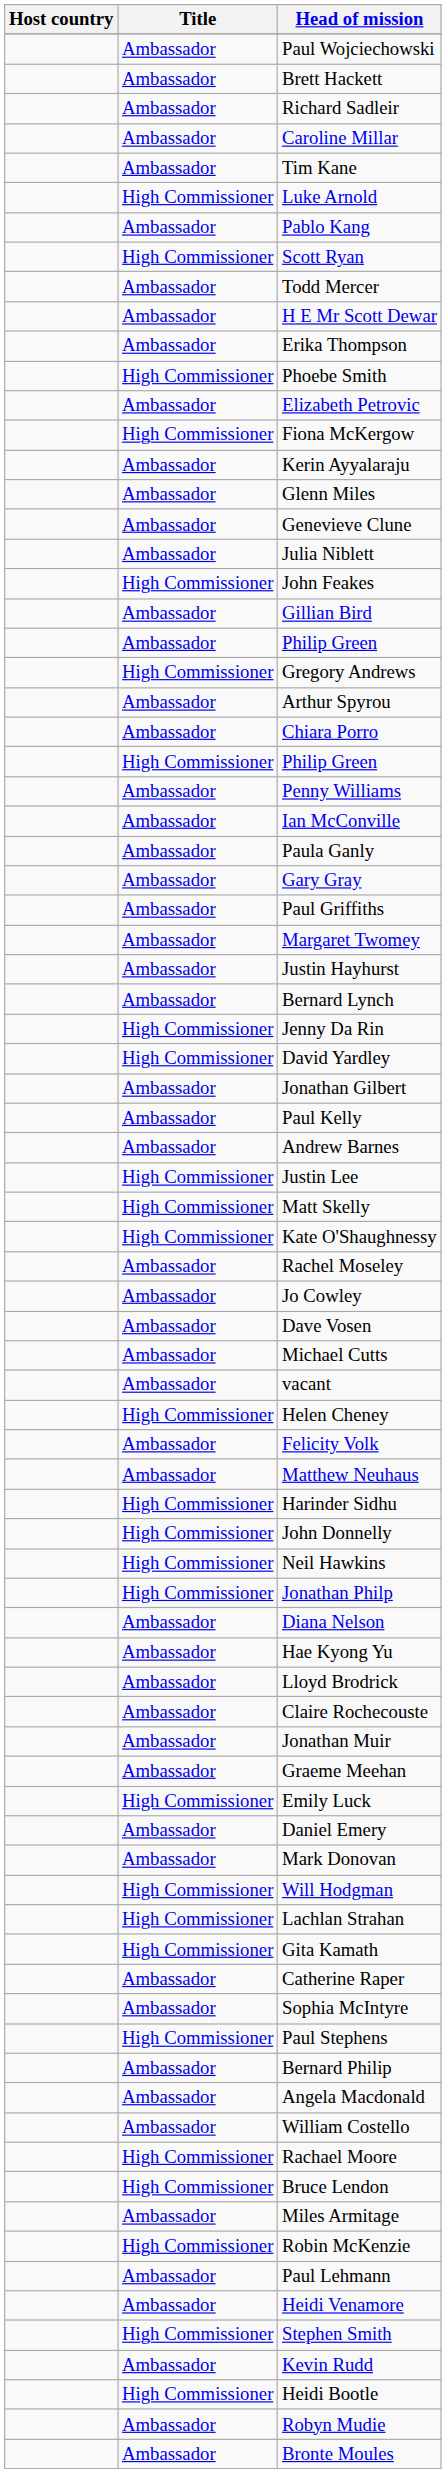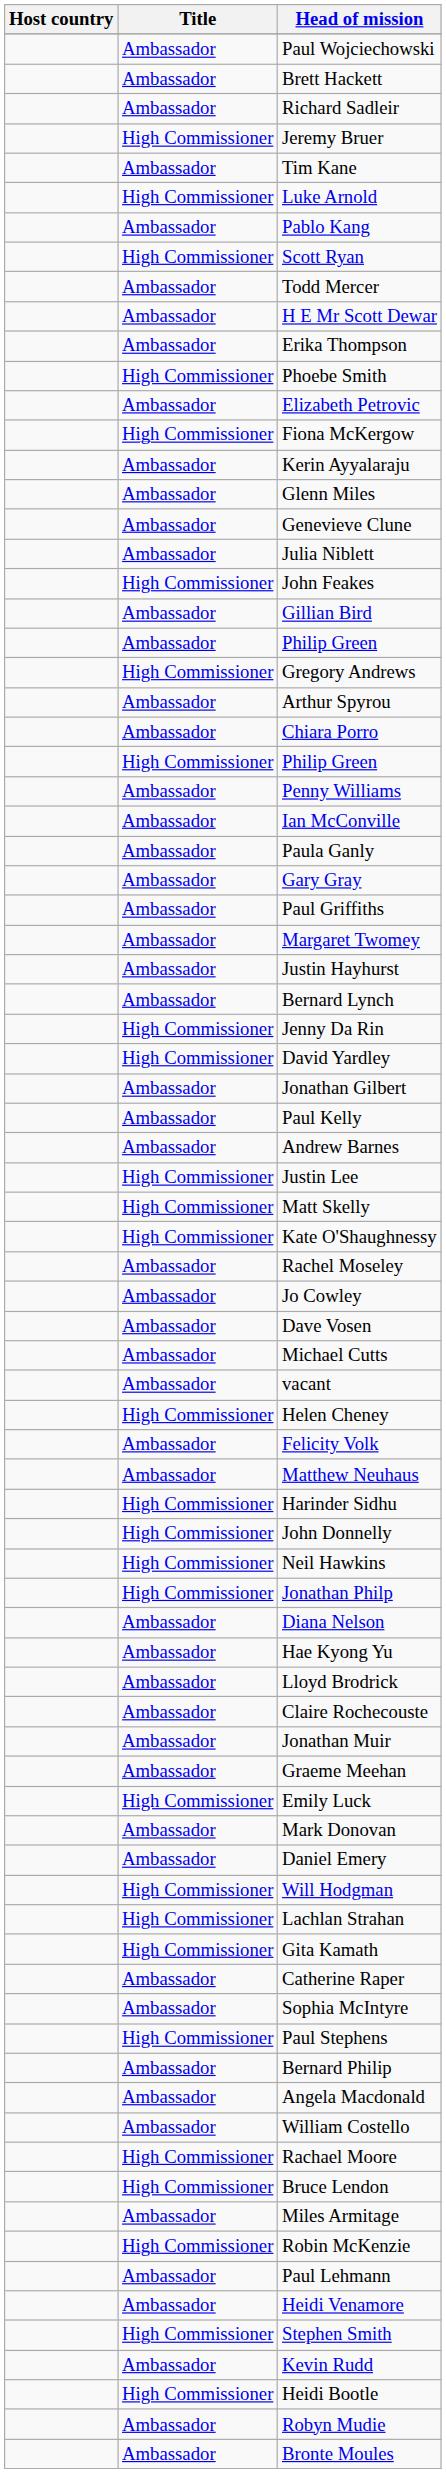+ row: High Commissioner | Jeremy Bruer
- row: Ambassador | Caroline Millar
rows swapped: Mark Donovan <-> Daniel Emery
